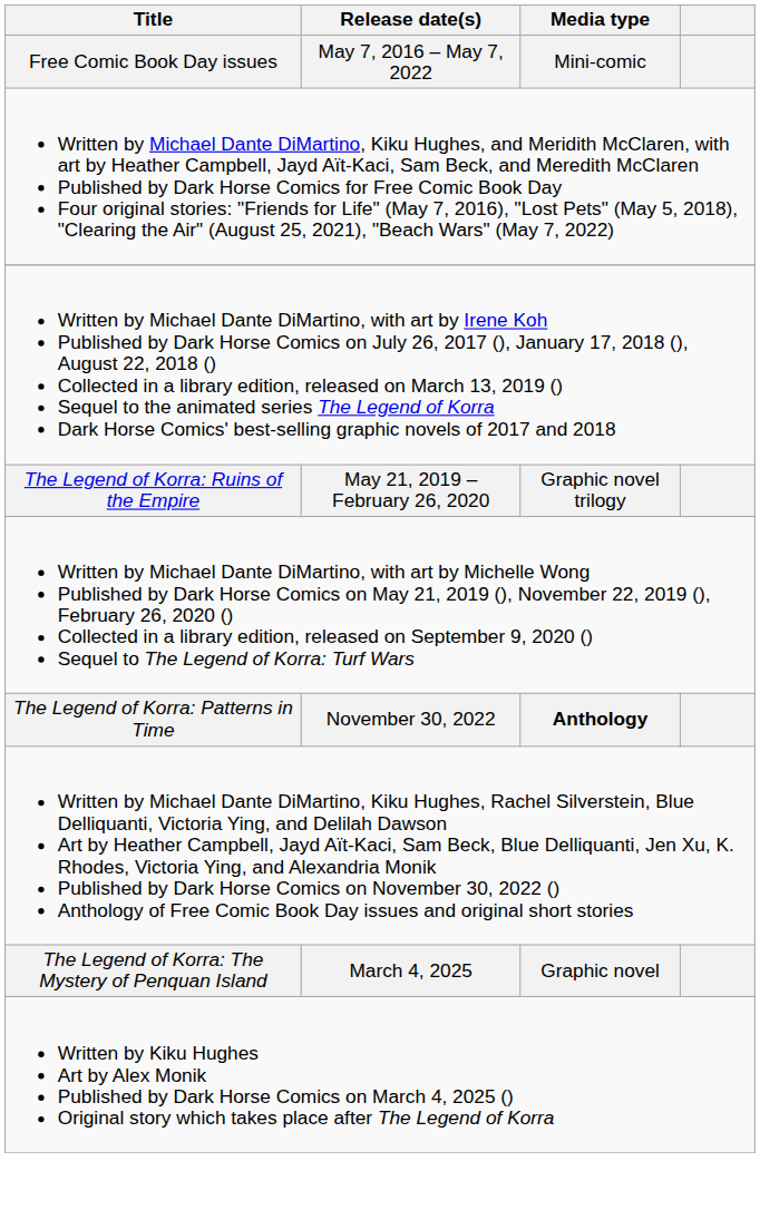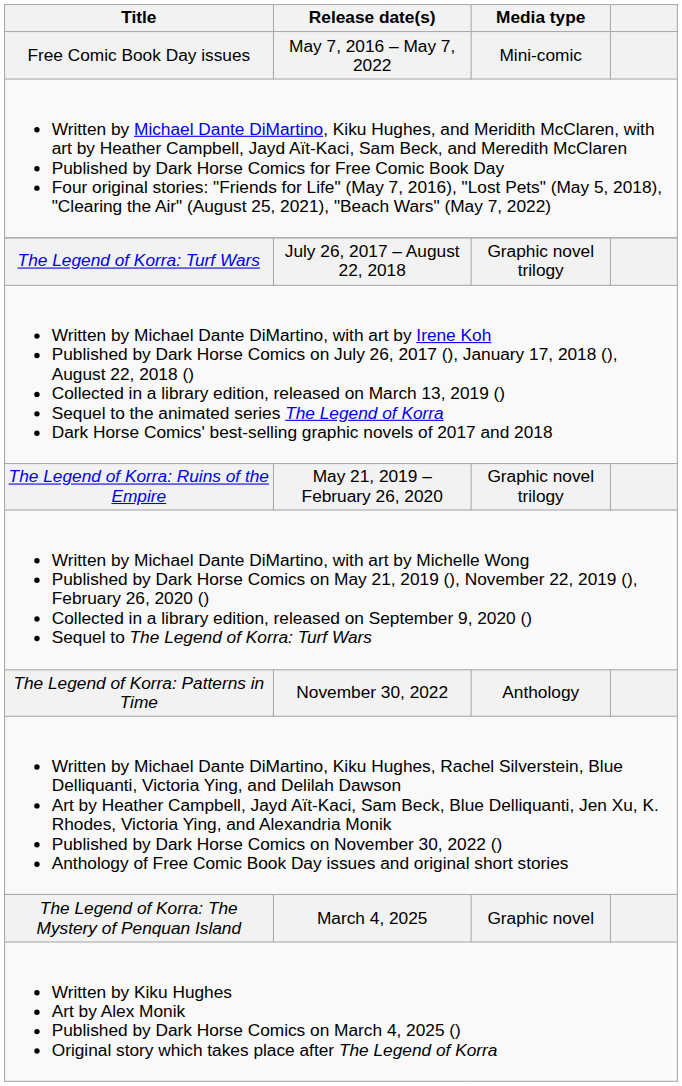+ row: The Legend of Korra: Turf Wars | July 26, 2017 – August 22, 2018 | Graphic novel trilogy
The Legend of Korra: Patterns in Time | Media type: bold -> normal
